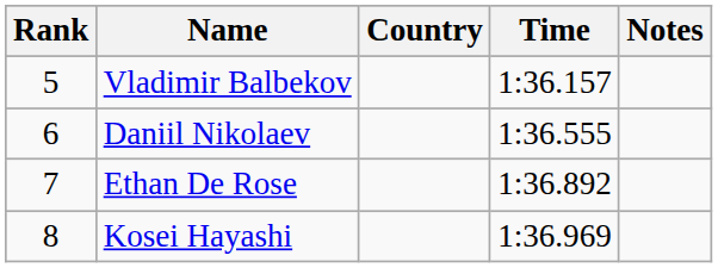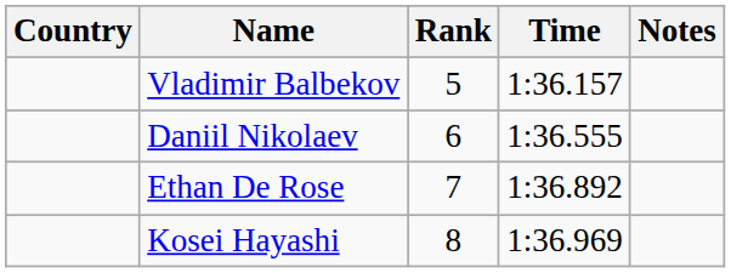columns swapped: Rank <-> Country
